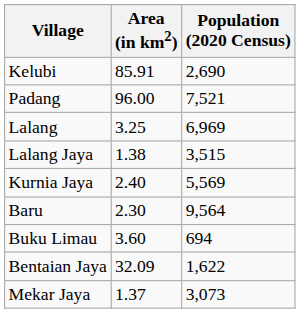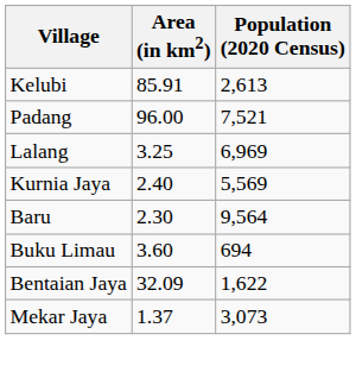Kelubi | Population (2020 Census): 2,690 -> 2,613
- row: Lalang Jaya | 1.38 | 3,515
